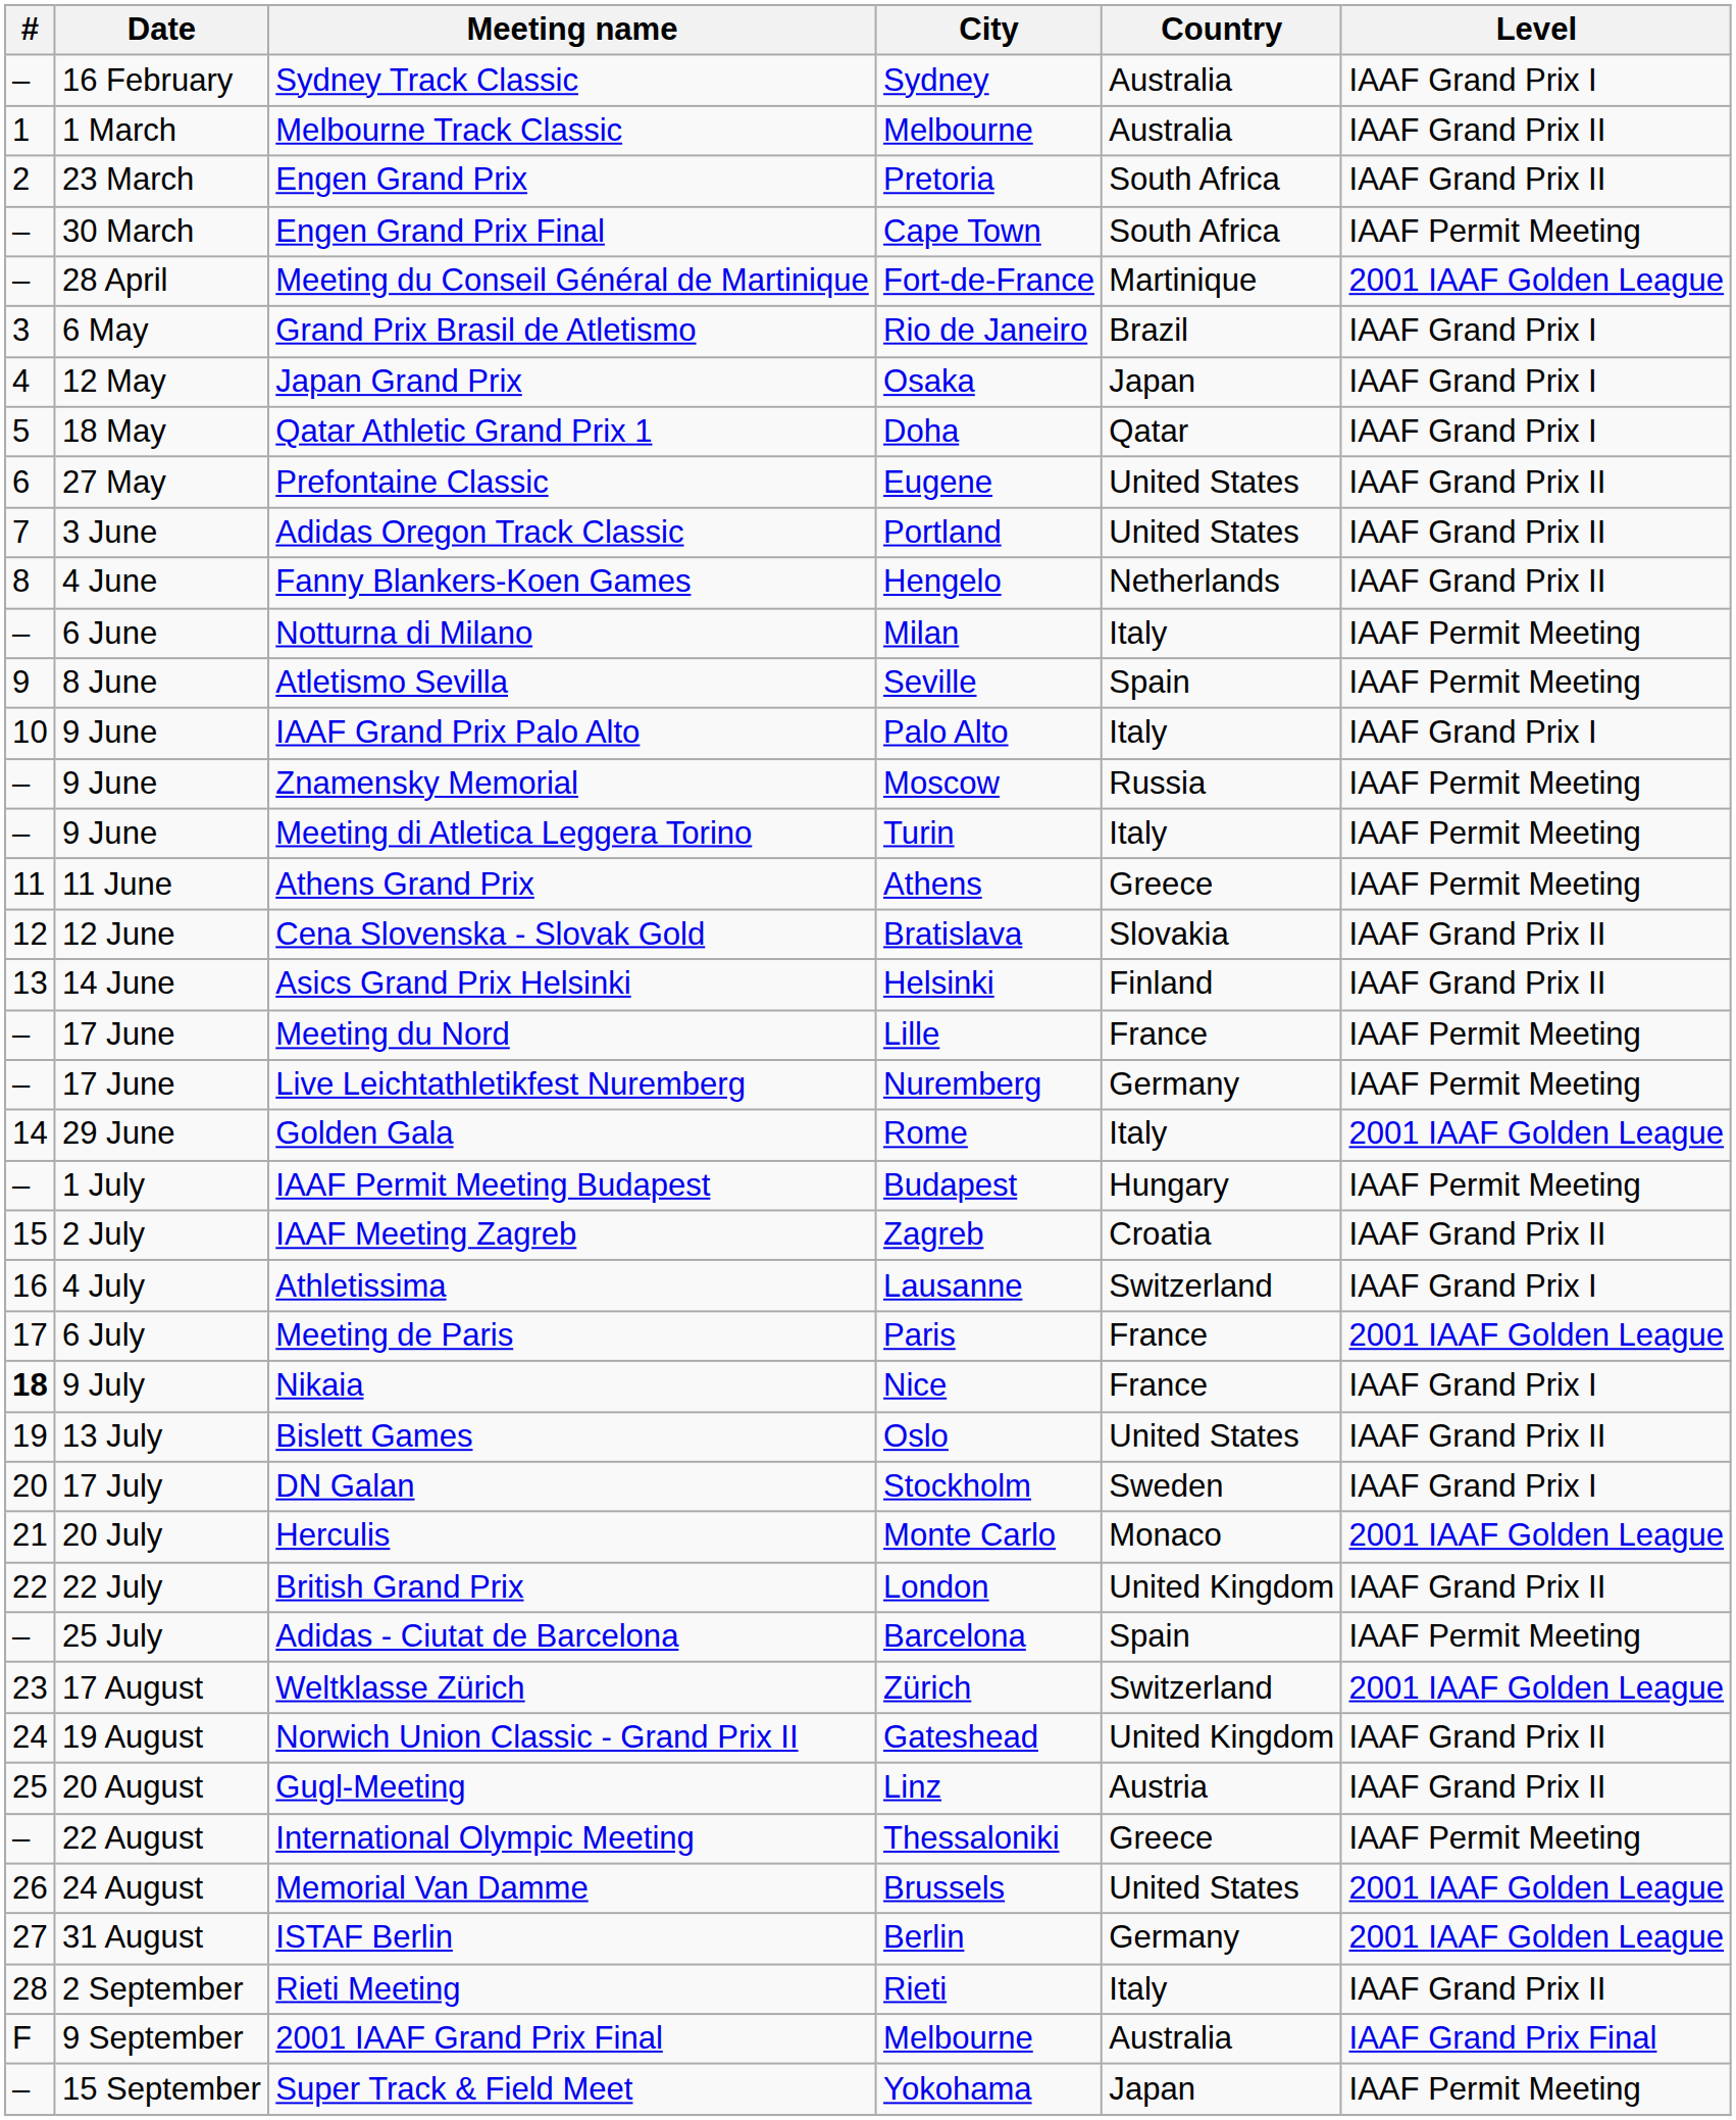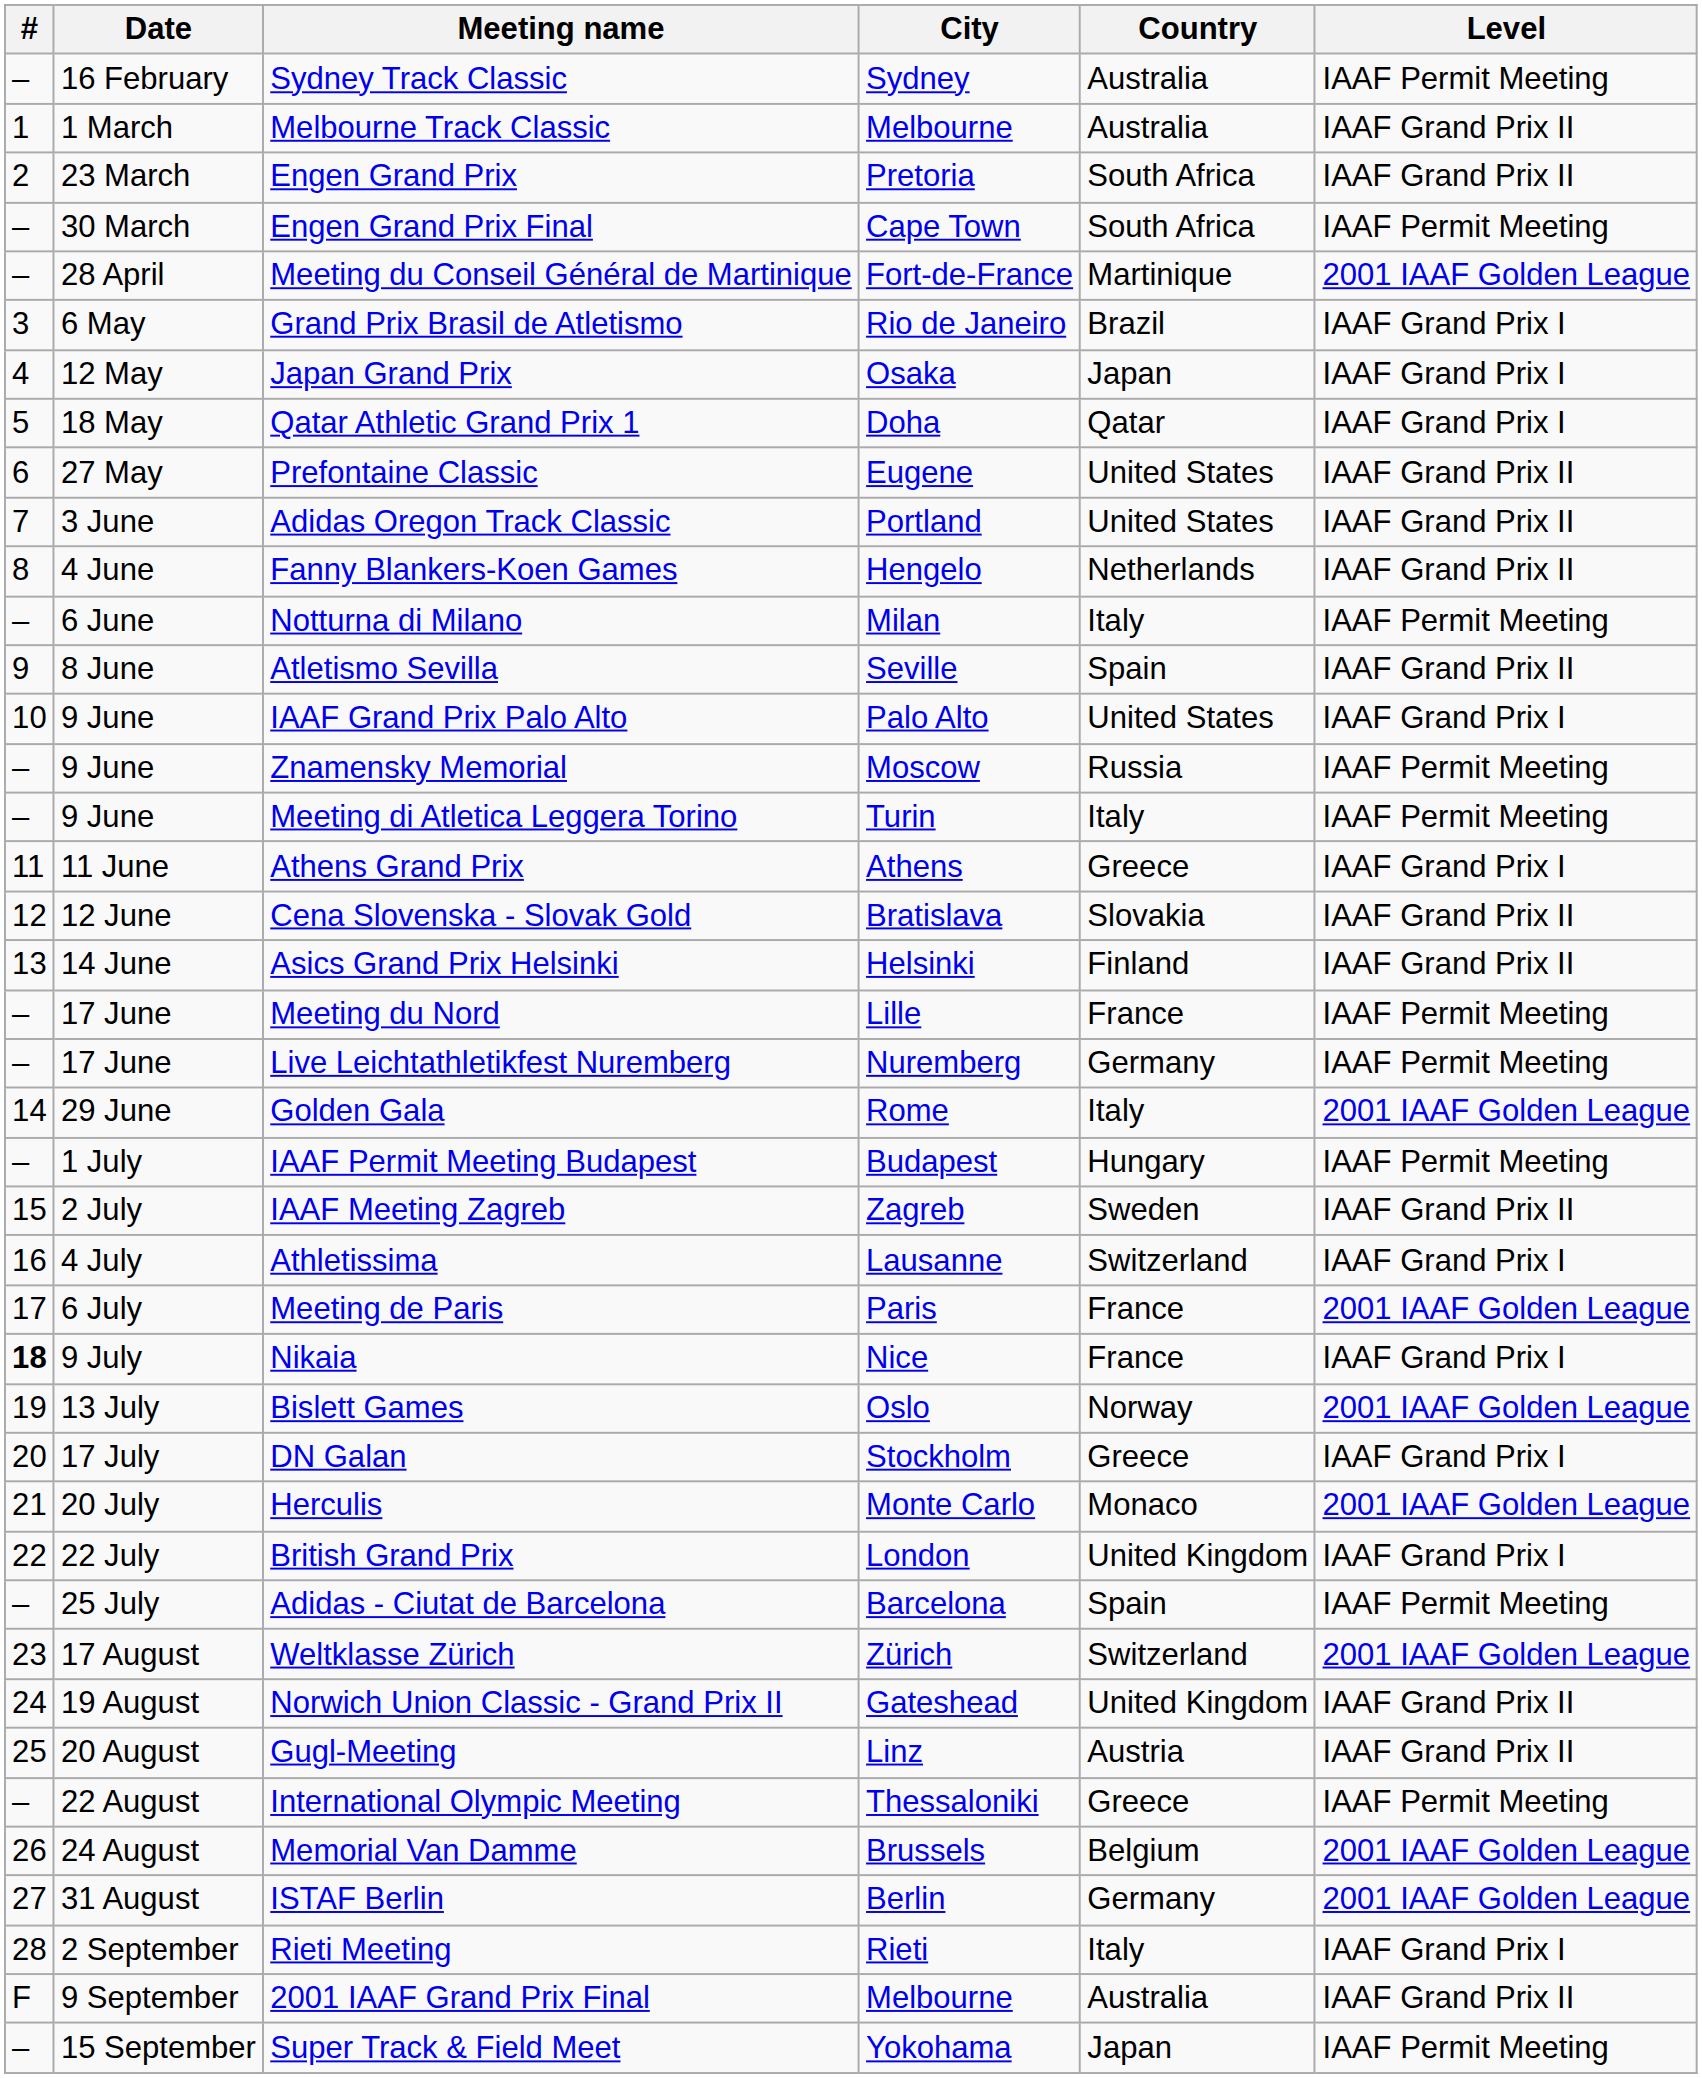Sydney Track Classic | Level: IAAF Grand Prix I -> IAAF Permit Meeting
Atletismo Sevilla | Level: IAAF Permit Meeting -> IAAF Grand Prix II
IAAF Grand Prix Palo Alto | Country: Italy -> United States
Athens Grand Prix | Level: IAAF Permit Meeting -> IAAF Grand Prix I
IAAF Meeting Zagreb | Country: Croatia -> Sweden
Bislett Games | Country: United States -> Norway
Bislett Games | Level: IAAF Grand Prix II -> 2001 IAAF Golden League
DN Galan | Country: Sweden -> Greece
British Grand Prix | Level: IAAF Grand Prix II -> IAAF Grand Prix I
Memorial Van Damme | Country: United States -> Belgium
Rieti Meeting | Level: IAAF Grand Prix II -> IAAF Grand Prix I
2001 IAAF Grand Prix Final | Level: IAAF Grand Prix Final -> IAAF Grand Prix II
